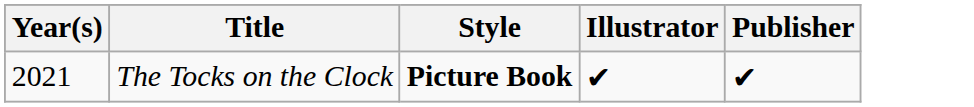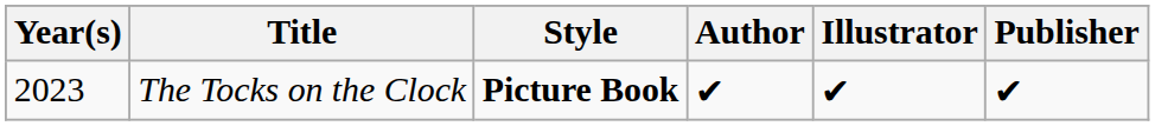+ column: Author | ✔︎
The Tocks on the Clock | Year(s): 2021 -> 2023
